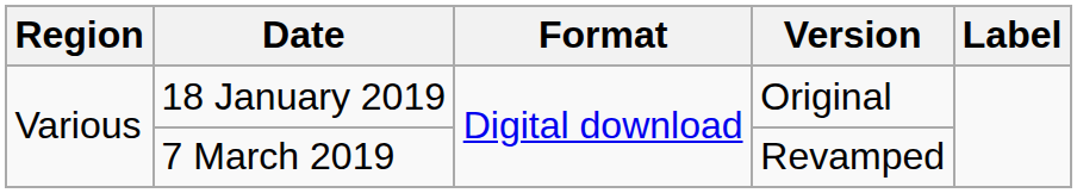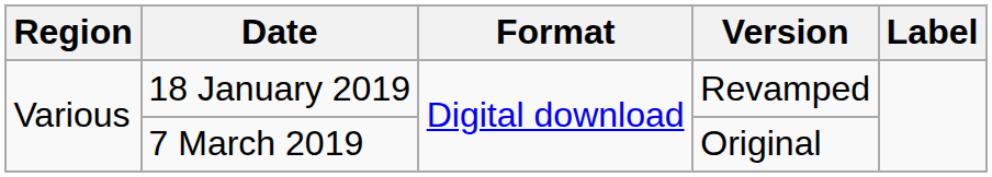18 January 2019 | Version: Original -> Revamped
7 March 2019 | Version: Revamped -> Original
